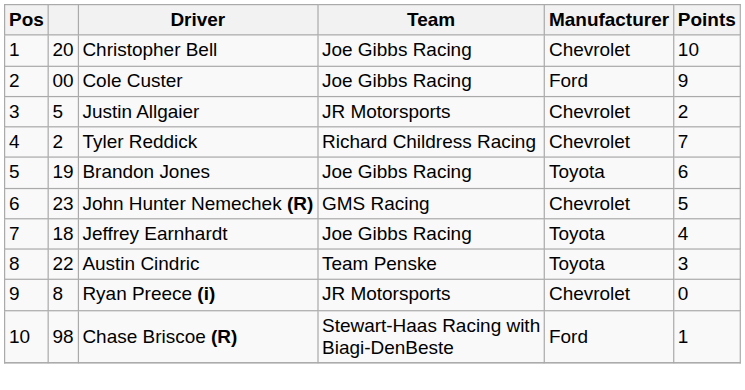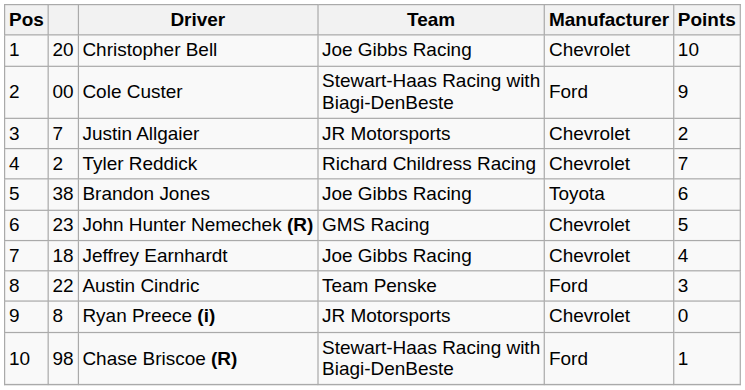Cole Custer | Team: Joe Gibbs Racing -> Stewart-Haas Racing with Biagi-DenBeste
Justin Allgaier | column 2: 5 -> 7
Brandon Jones | column 2: 19 -> 38
Jeffrey Earnhardt | Manufacturer: Toyota -> Chevrolet
Austin Cindric | Manufacturer: Toyota -> Ford
